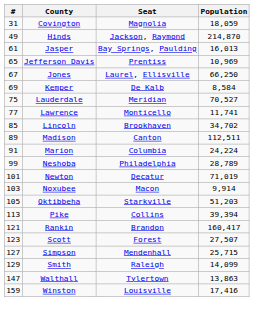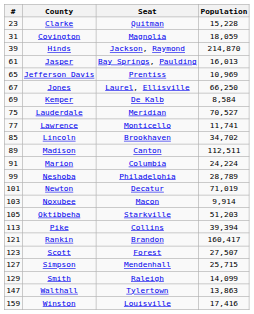+ row: 23 | Clarke | Quitman | 15,228
Hinds | #: 49 -> 39
